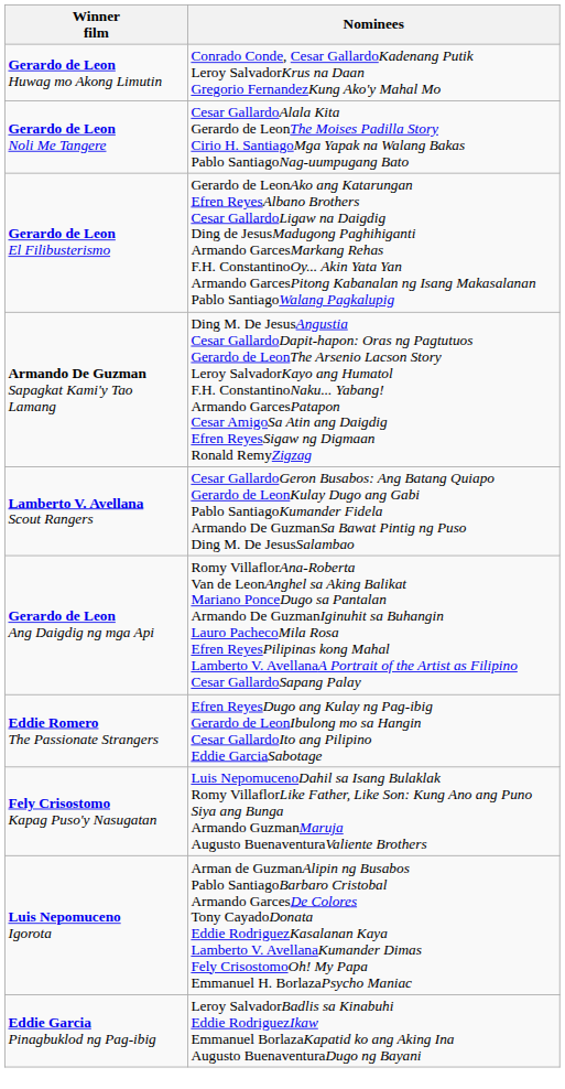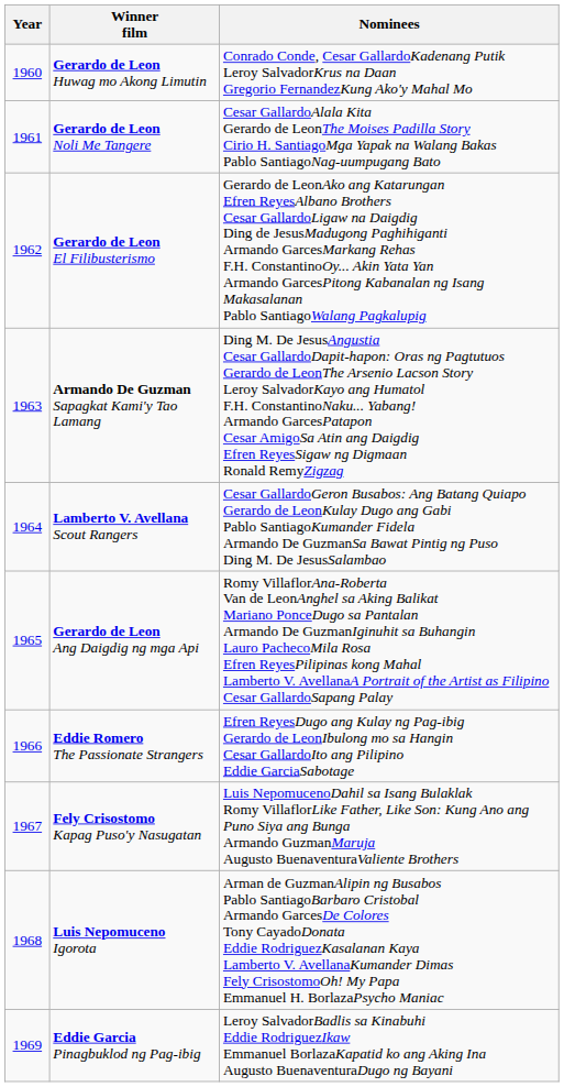+ column: Year | 1960 | 1961 | 1962 | 1963 | 1964 | 1965 | 1966 | 1967 | 1968 | 1969
